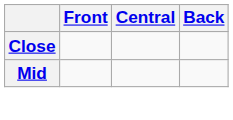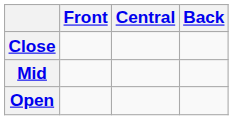+ row: Open
